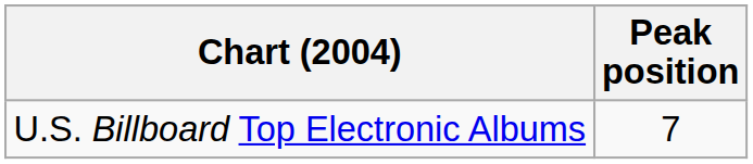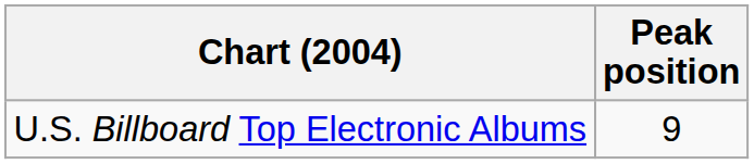U.S. Billboard Top Electronic Albums | Peak position: 7 -> 9
